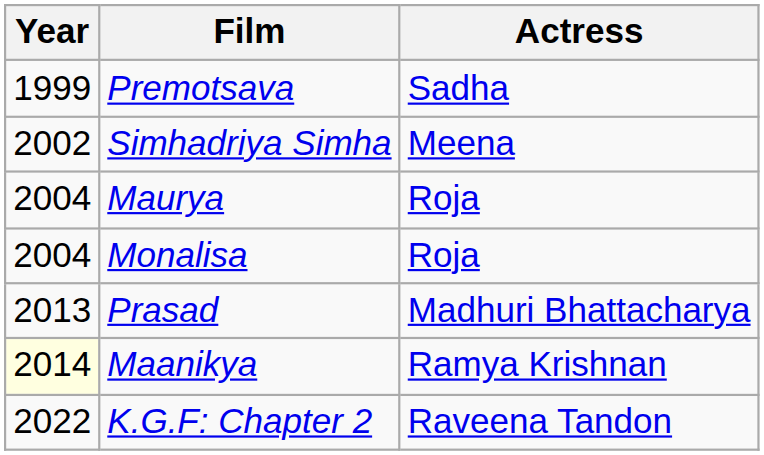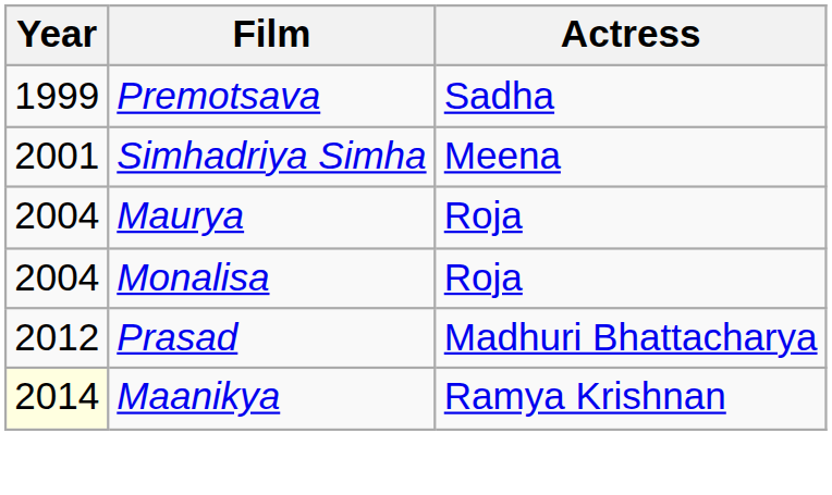Simhadriya Simha | Year: 2002 -> 2001
Prasad | Year: 2013 -> 2012
- row: 2022 | K.G.F: Chapter 2 | Raveena Tandon
